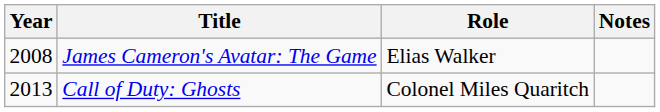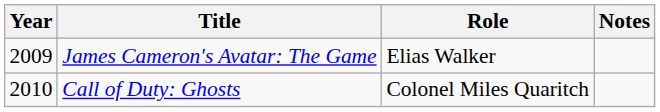James Cameron's Avatar: The Game | Year: 2008 -> 2009
Call of Duty: Ghosts | Year: 2013 -> 2010
